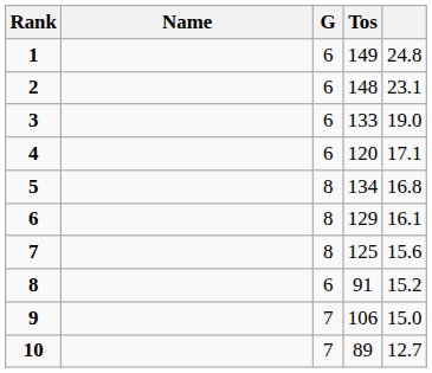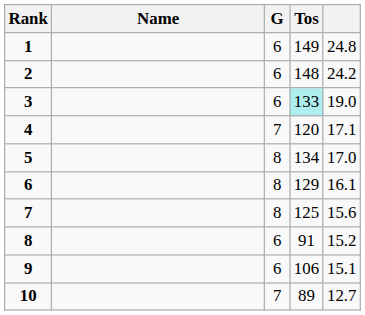2 | column 5: 23.1 -> 24.2
3 | Tos: no background -> paleturquoise background
4 | G: 6 -> 7
5 | column 5: 16.8 -> 17.0
9 | G: 7 -> 6
9 | column 5: 15.0 -> 15.1
